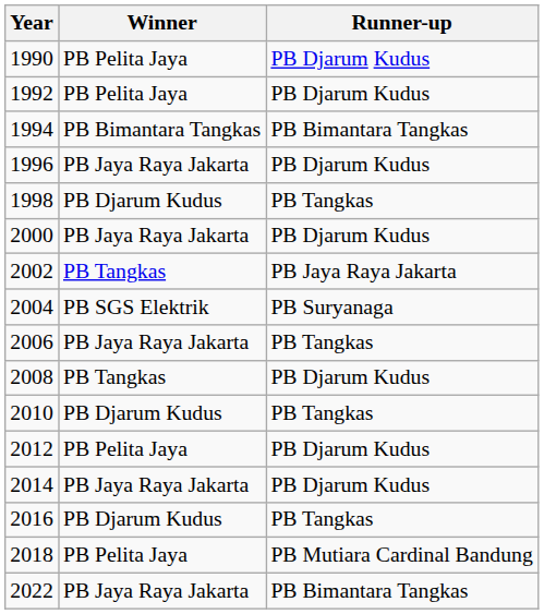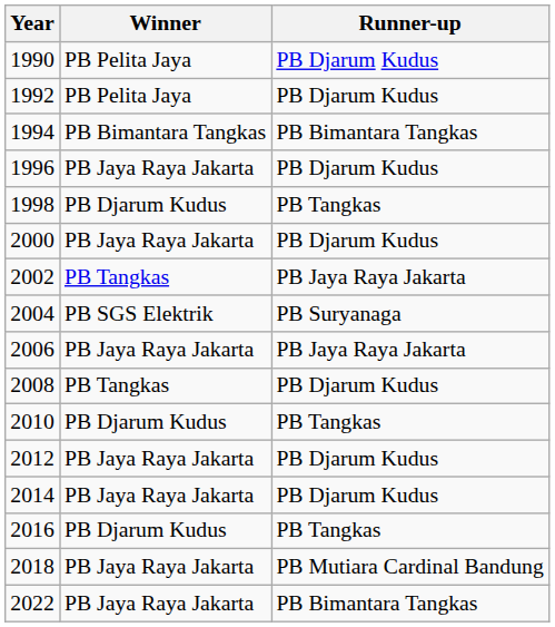2006 | Runner-up: PB Tangkas -> PB Jaya Raya Jakarta
2012 | Winner: PB Pelita Jaya -> PB Jaya Raya Jakarta
2018 | Winner: PB Pelita Jaya -> PB Jaya Raya Jakarta
